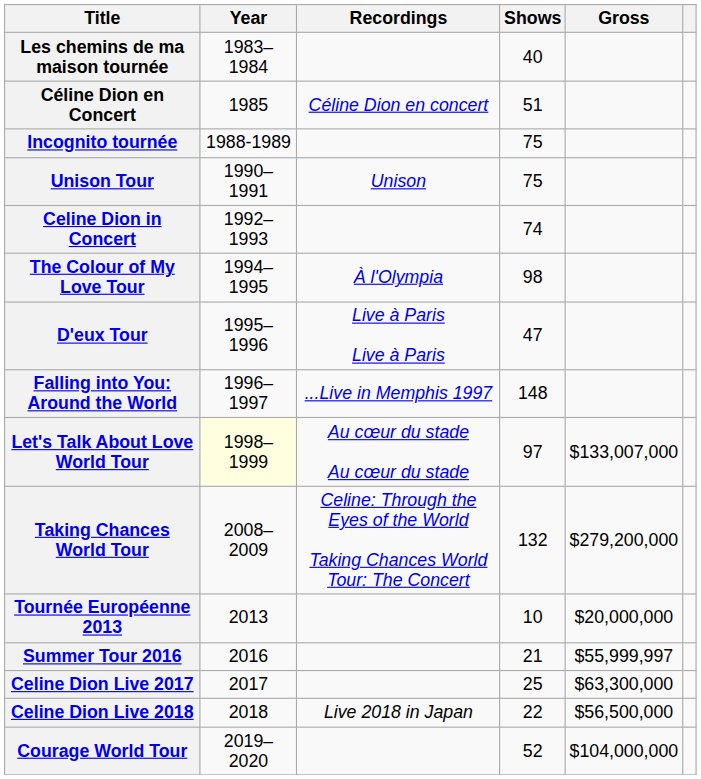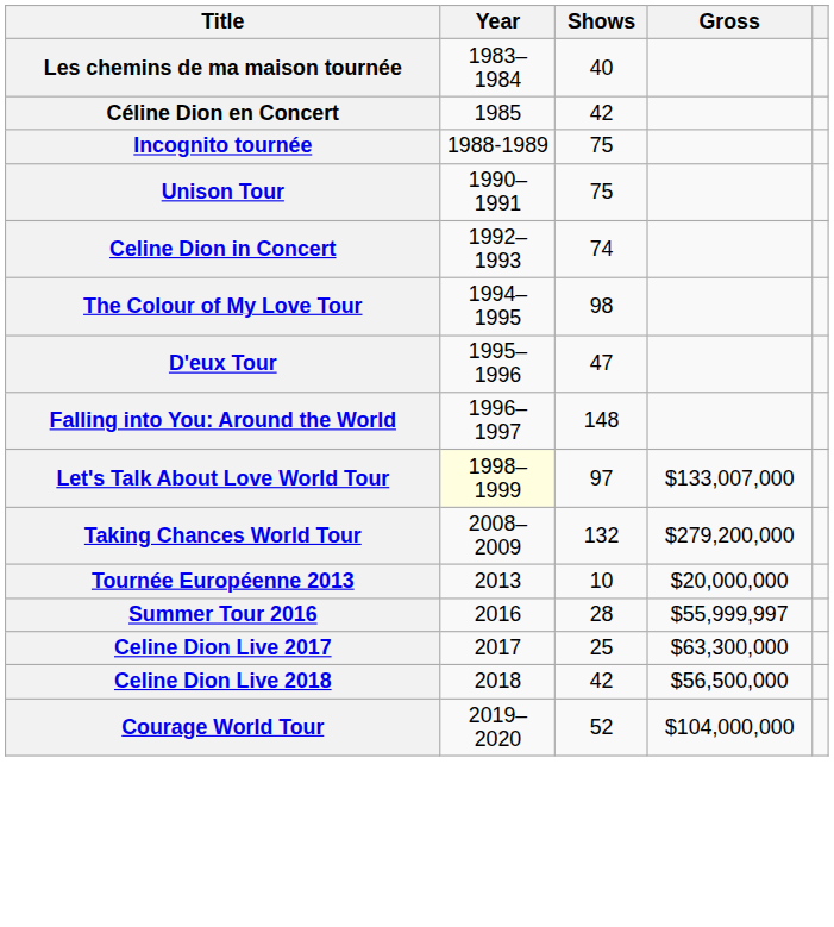- column: Recordings | Céline Dion en concert | Unison | À l'Olympia | Live à Paris Live à Paris | ...Live in Memphis 1997 | Au cœur du stade Au cœur du stade | Celine: Through the Eyes of the World Taking Chances World Tour: The Concert | Live 2018 in Japan
Céline Dion en Concert | Shows: 51 -> 42
Summer Tour 2016 | Shows: 21 -> 28
Celine Dion Live 2018 | Shows: 22 -> 42
